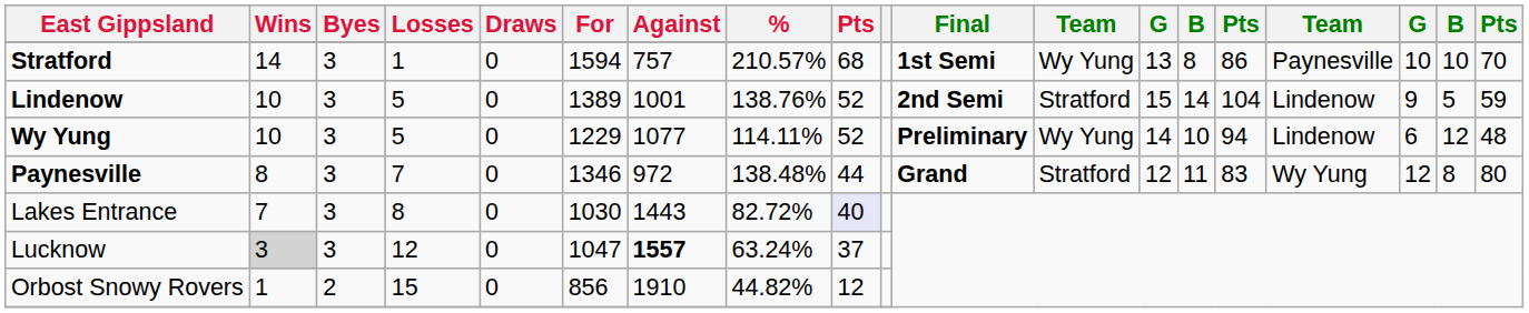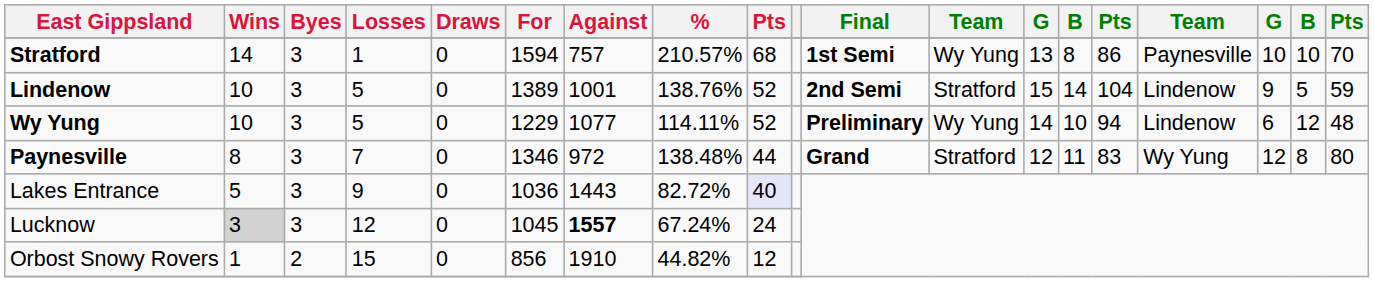Lakes Entrance | Wins: 7 -> 5
Lakes Entrance | Losses: 8 -> 9
Lakes Entrance | For: 1030 -> 1036
Lucknow | For: 1047 -> 1045
Lucknow | %: 63.24% -> 67.24%
Lucknow | column 9: 37 -> 24
